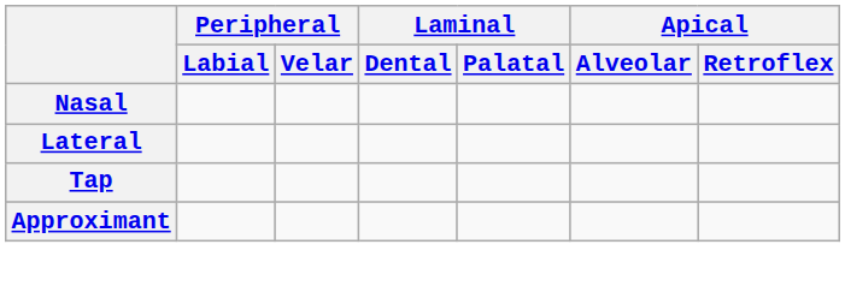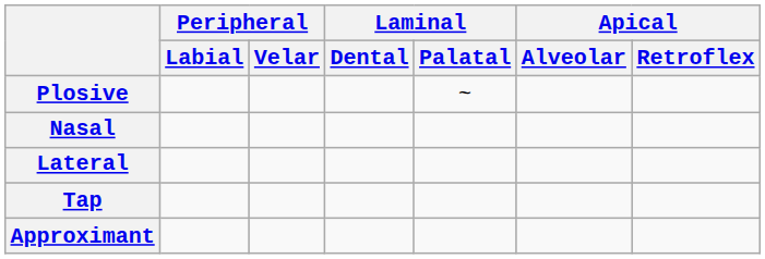+ row: Plosive | ~
